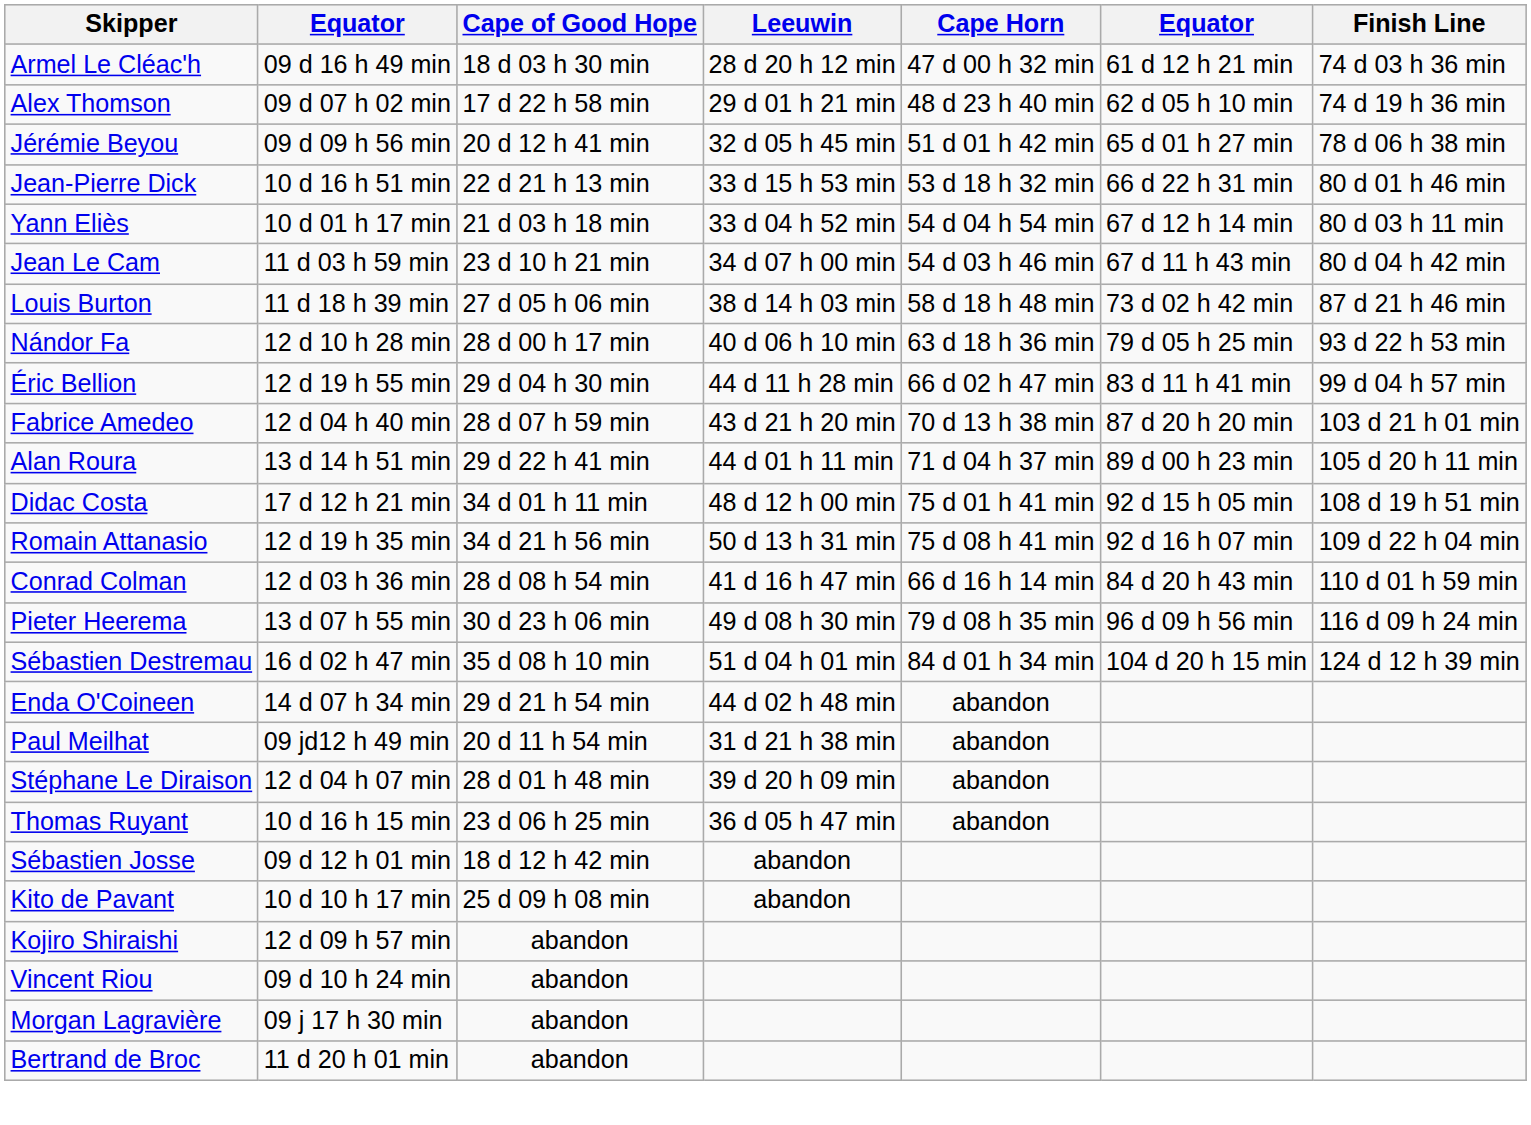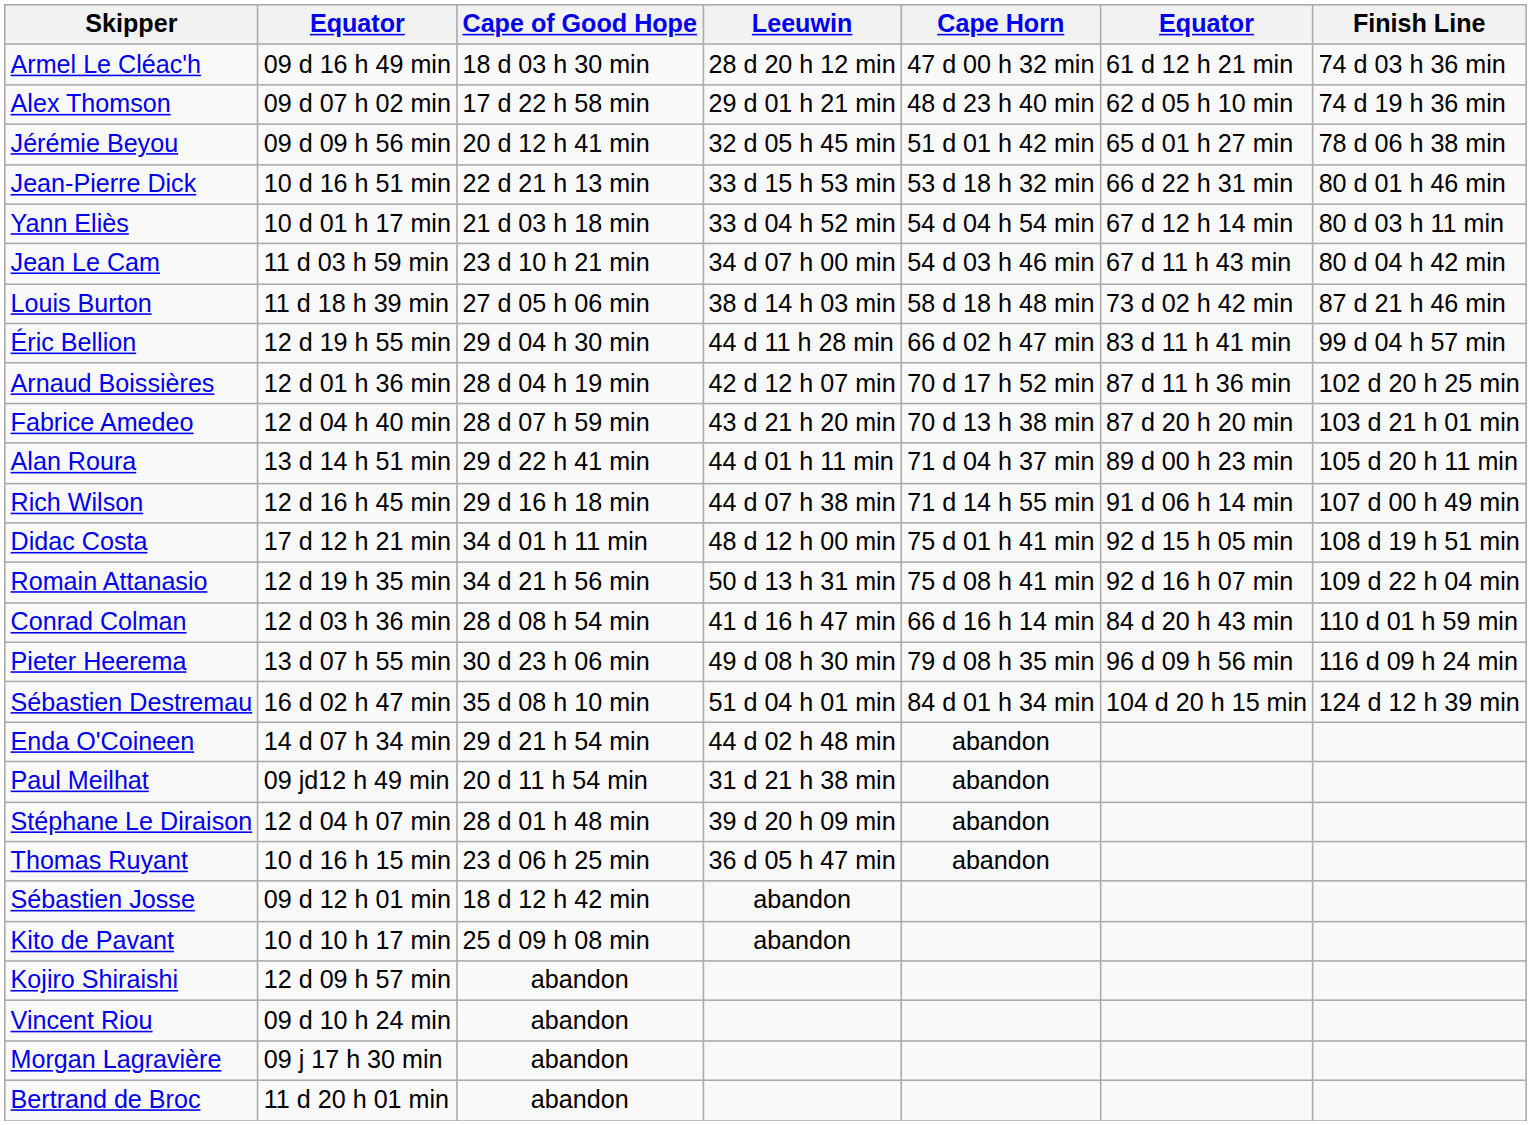- row: Nándor Fa | 12 d 10 h 28 min | 28 d 00 h 17 min | 40 d 06 h 10 min | 63 d 18 h 36 min | 79 d 05 h 25 min | 93 d 22 h 53 min
+ row: Arnaud Boissières | 12 d 01 h 36 min | 28 d 04 h 19 min | 42 d 12 h 07 min | 70 d 17 h 52 min | 87 d 11 h 36 min | 102 d 20 h 25 min
+ row: Rich Wilson | 12 d 16 h 45 min | 29 d 16 h 18 min | 44 d 07 h 38 min | 71 d 14 h 55 min | 91 d 06 h 14 min | 107 d 00 h 49 min
